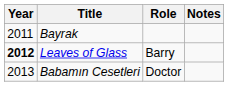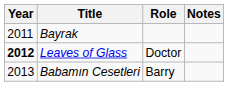Leaves of Glass | Role: Barry -> Doctor
Babamın Cesetleri | Role: Doctor -> Barry
